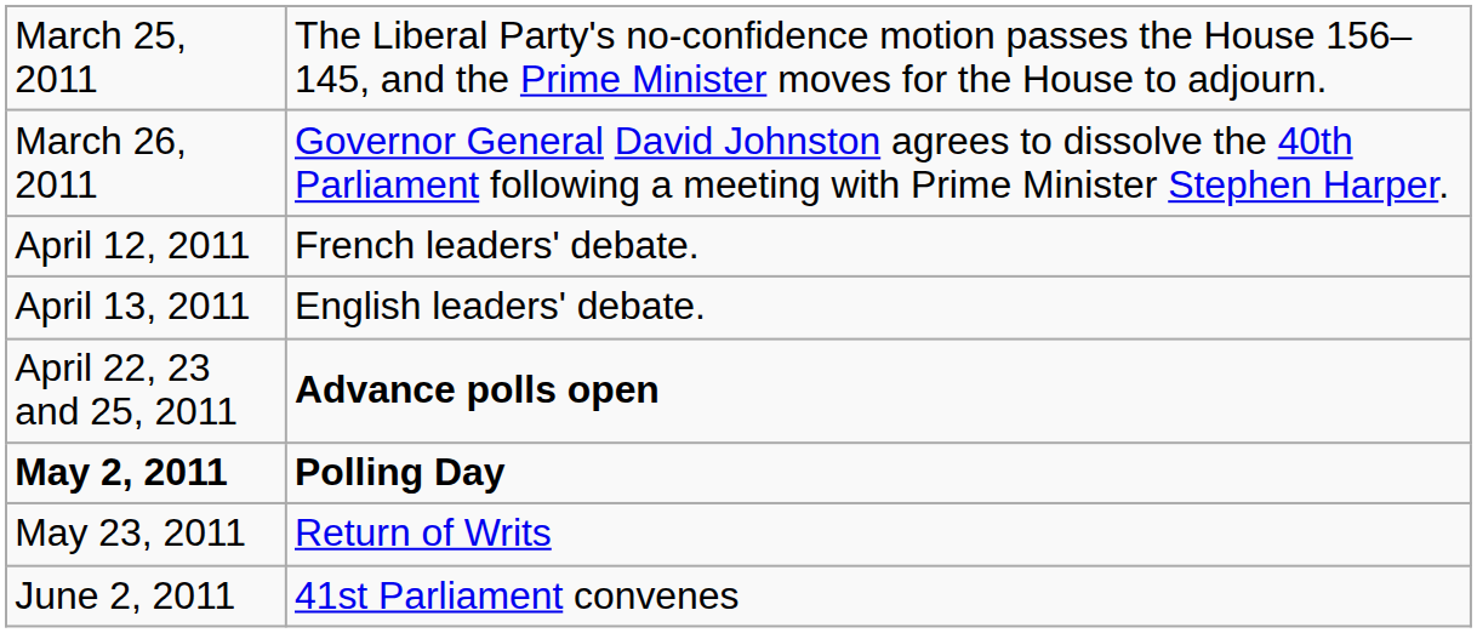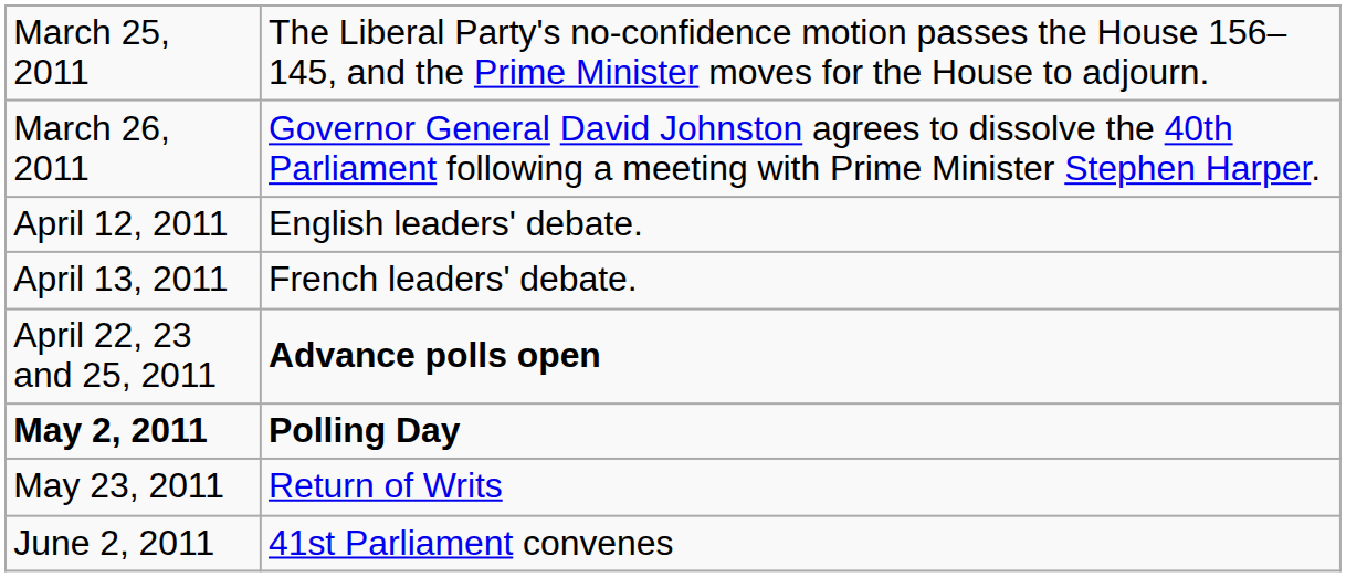April 12, 2011 | column 2: French leaders' debate. -> English leaders' debate.
April 13, 2011 | column 2: English leaders' debate. -> French leaders' debate.
